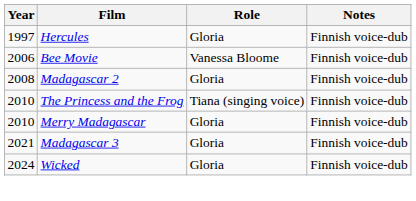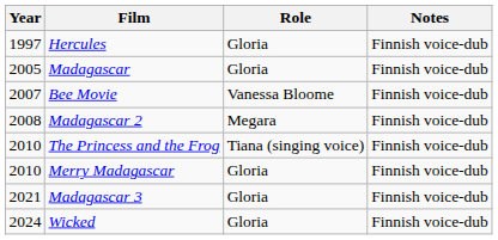+ row: 2005 | Madagascar | Gloria | Finnish voice-dub
Bee Movie | Year: 2006 -> 2007
Madagascar 2 | Role: Gloria -> Megara
